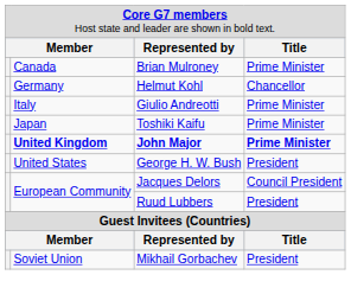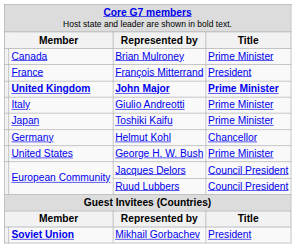+ row: France | François Mitterrand | President
rows swapped: Helmut Kohl <-> John Major
George H. W. Bush | column 4: President -> Prime Minister
Ruud Lubbers | column 4: President -> Council President
Mikhail Gorbachev | column 2: normal -> bold
